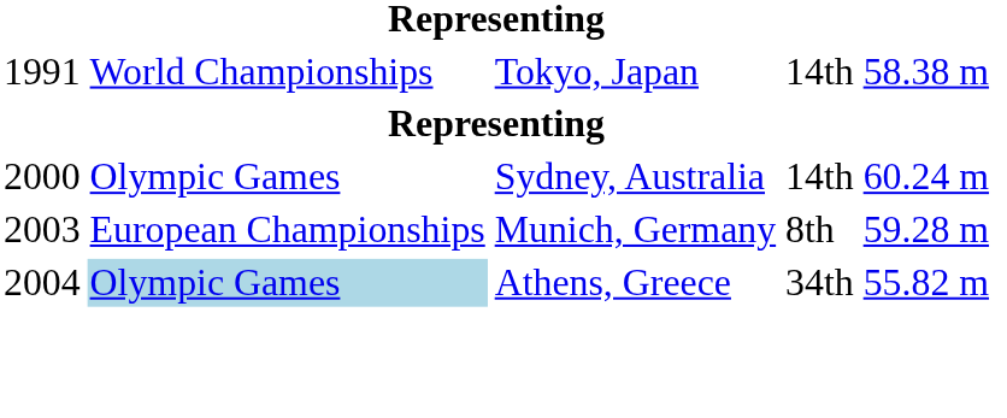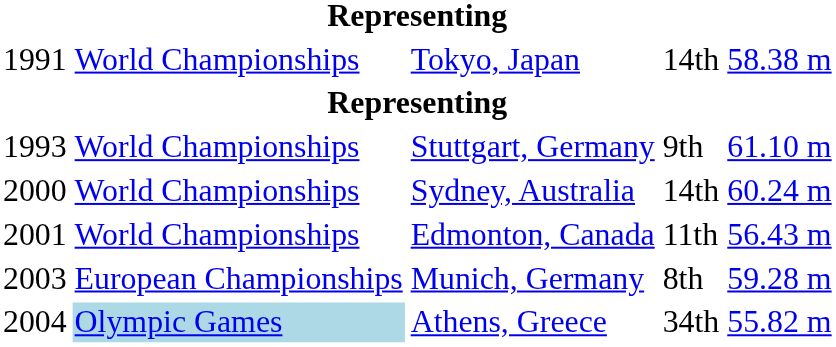+ row: 1993 | World Championships | Stuttgart, Germany | 9th | 61.10 m
Sydney, Australia | column 2: Olympic Games -> World Championships
+ row: 2001 | World Championships | Edmonton, Canada | 11th | 56.43 m
